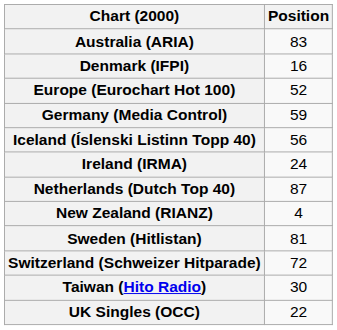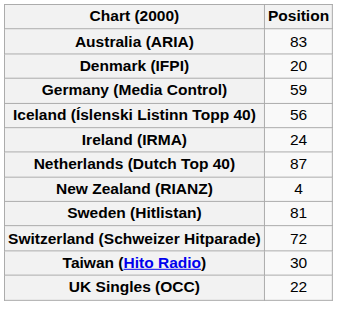Denmark (IFPI) | Position: 16 -> 20
- row: Europe (Eurochart Hot 100) | 52
